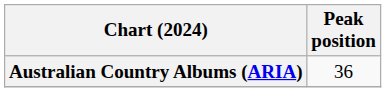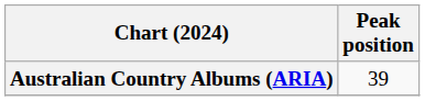Australian Country Albums (ARIA) | Peak position: 36 -> 39
